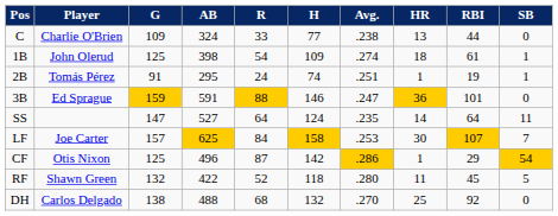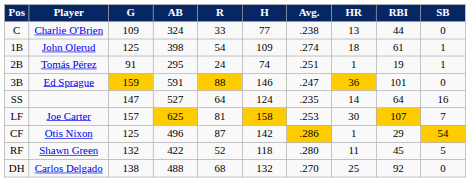SS | SB: 11 -> 16
LF | R: 84 -> 81
